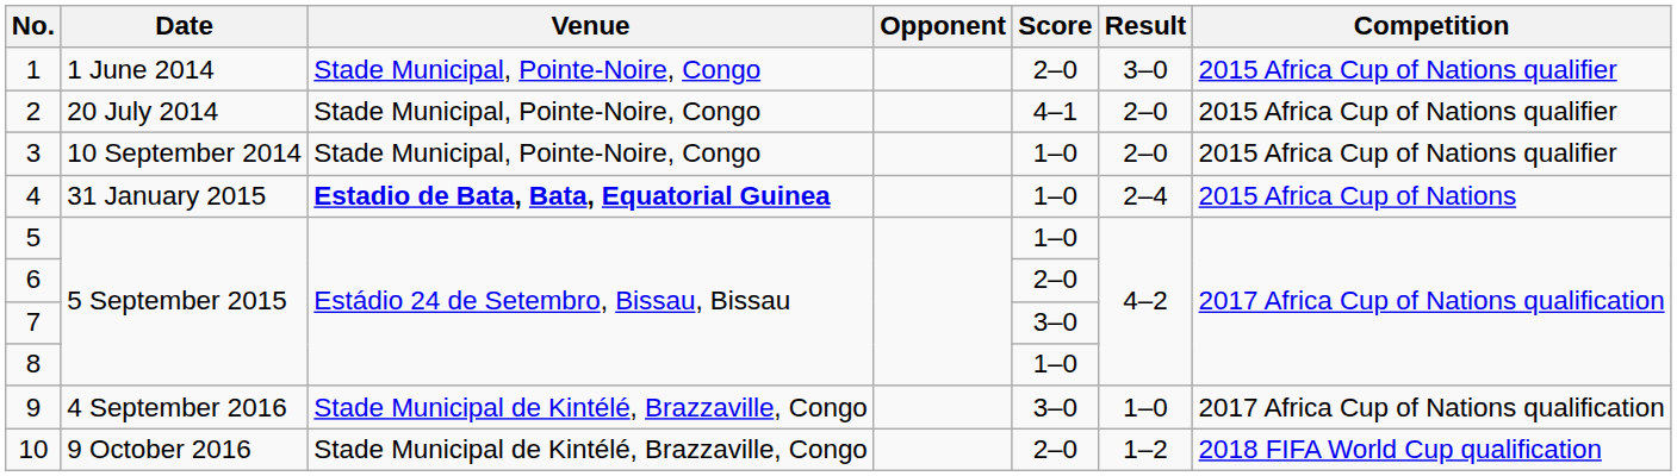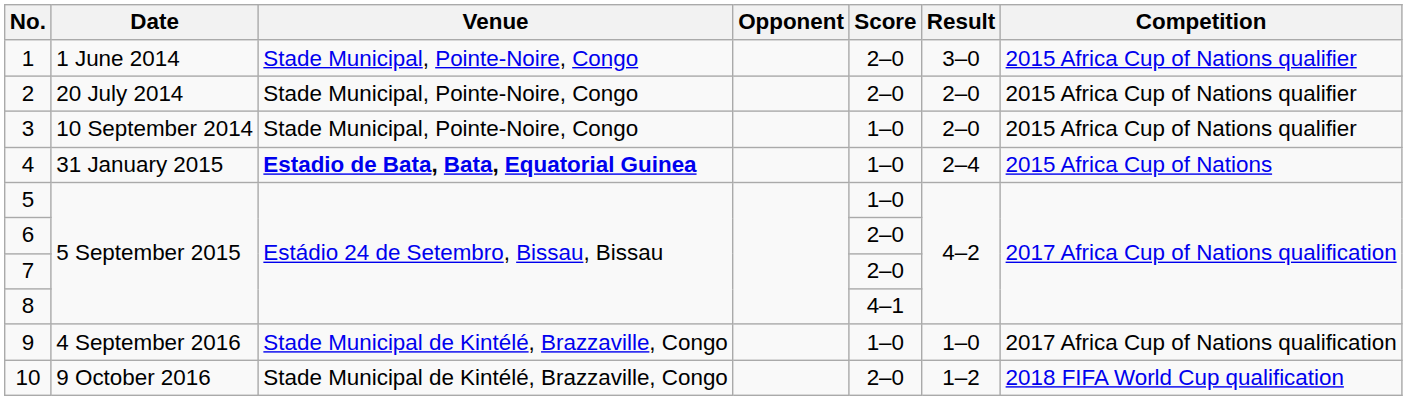2 | Score: 4–1 -> 2–0
7 | Score: 3–0 -> 2–0
8 | Score: 1–0 -> 4–1
9 | Score: 3–0 -> 1–0
